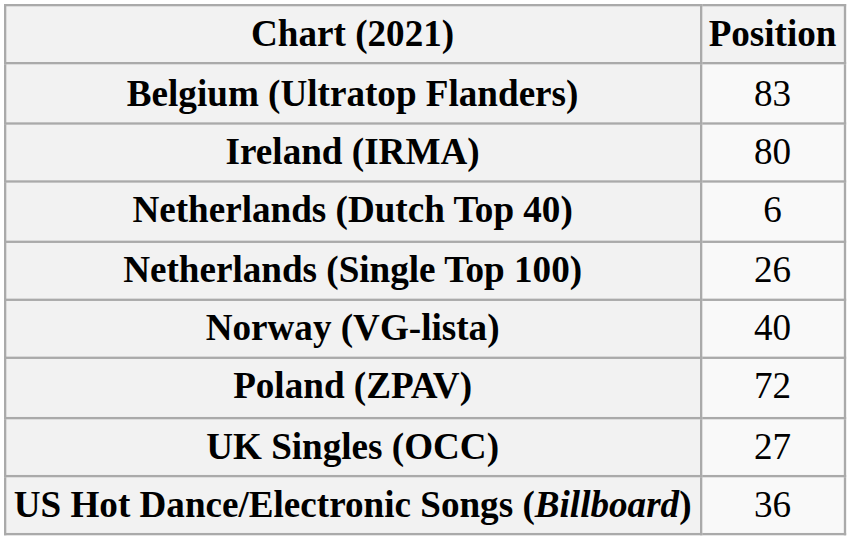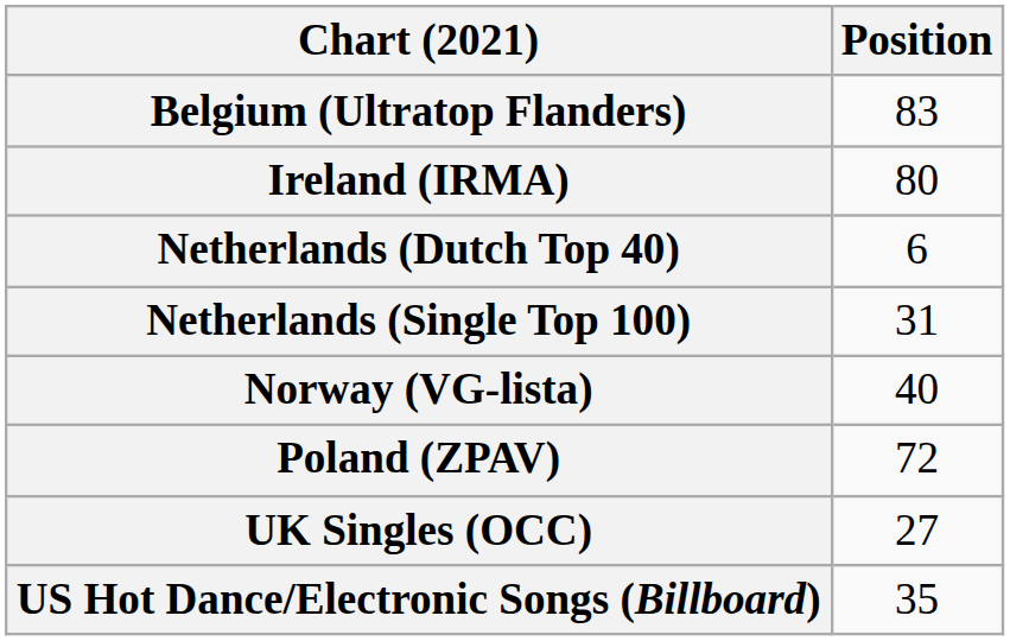Netherlands (Single Top 100) | Position: 26 -> 31
US Hot Dance/Electronic Songs (Billboard) | Position: 36 -> 35
